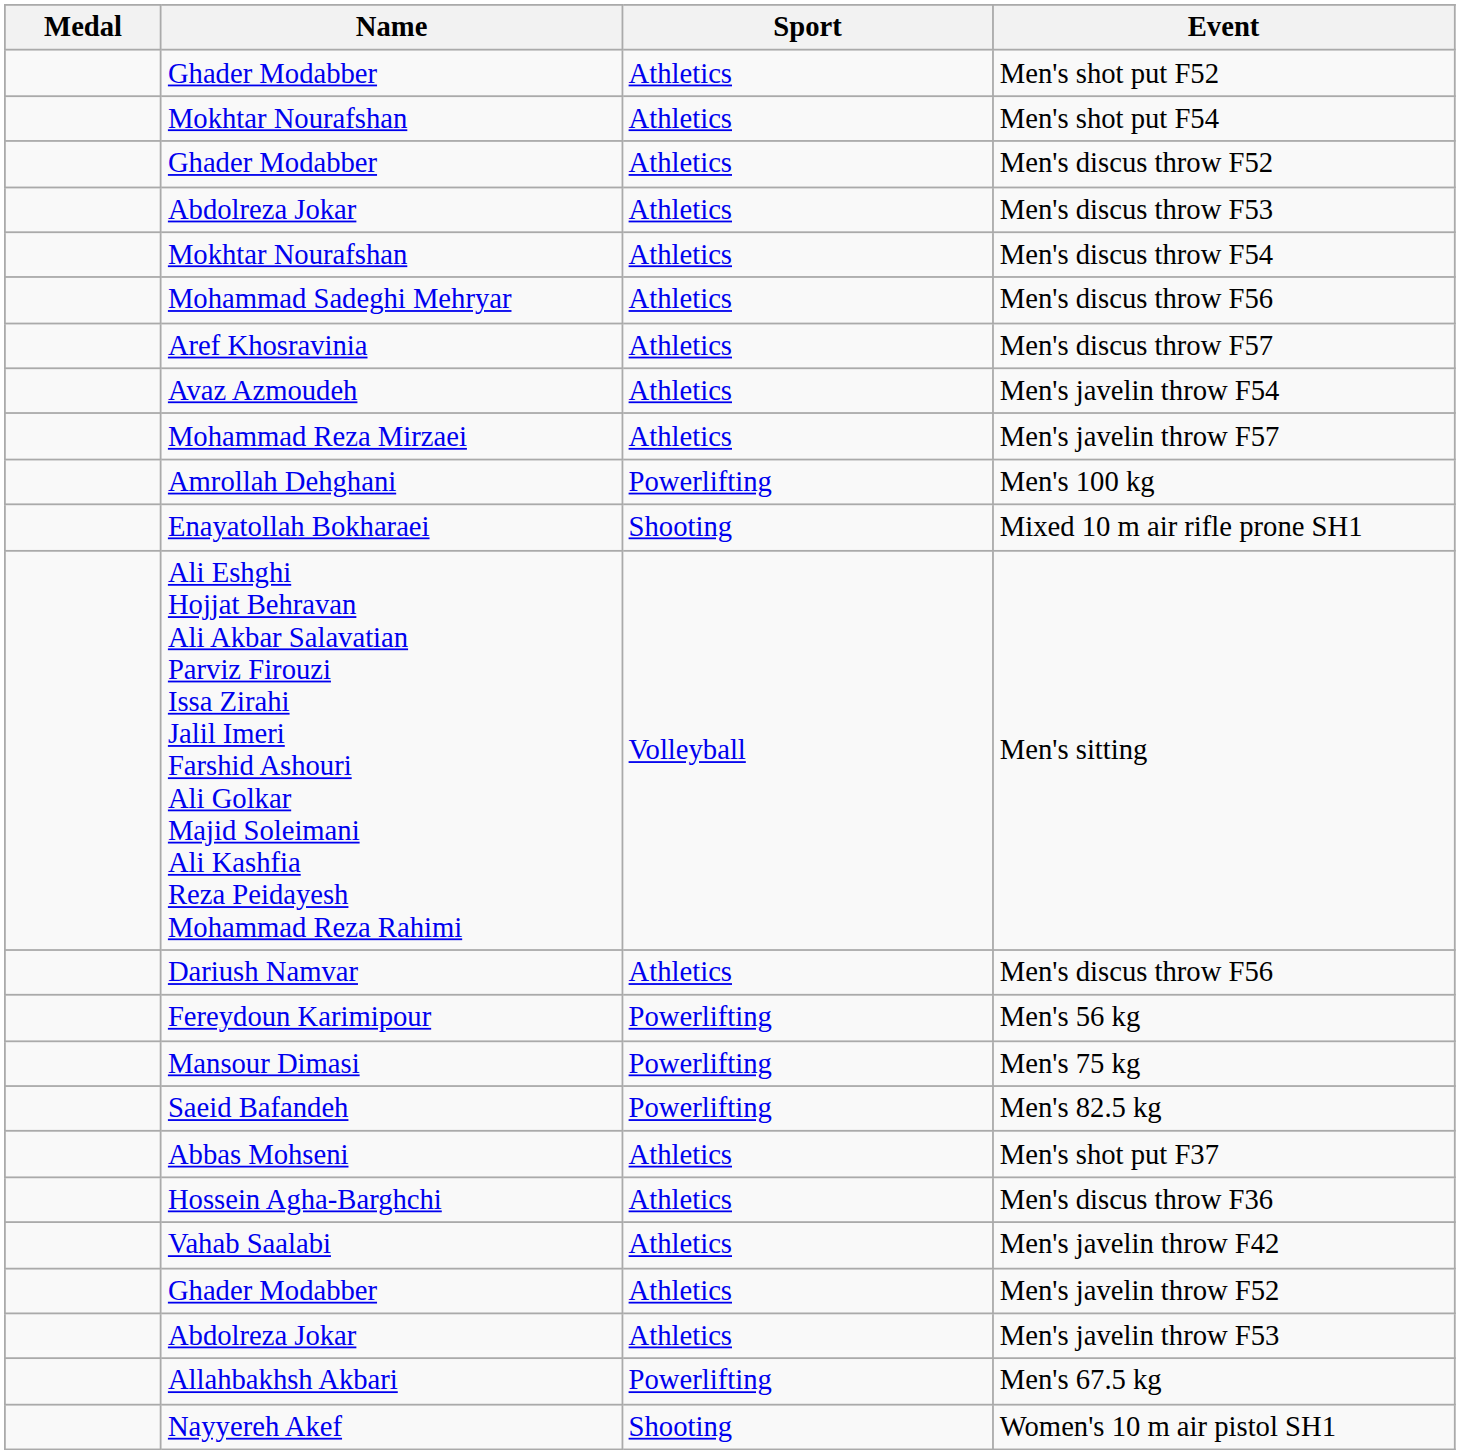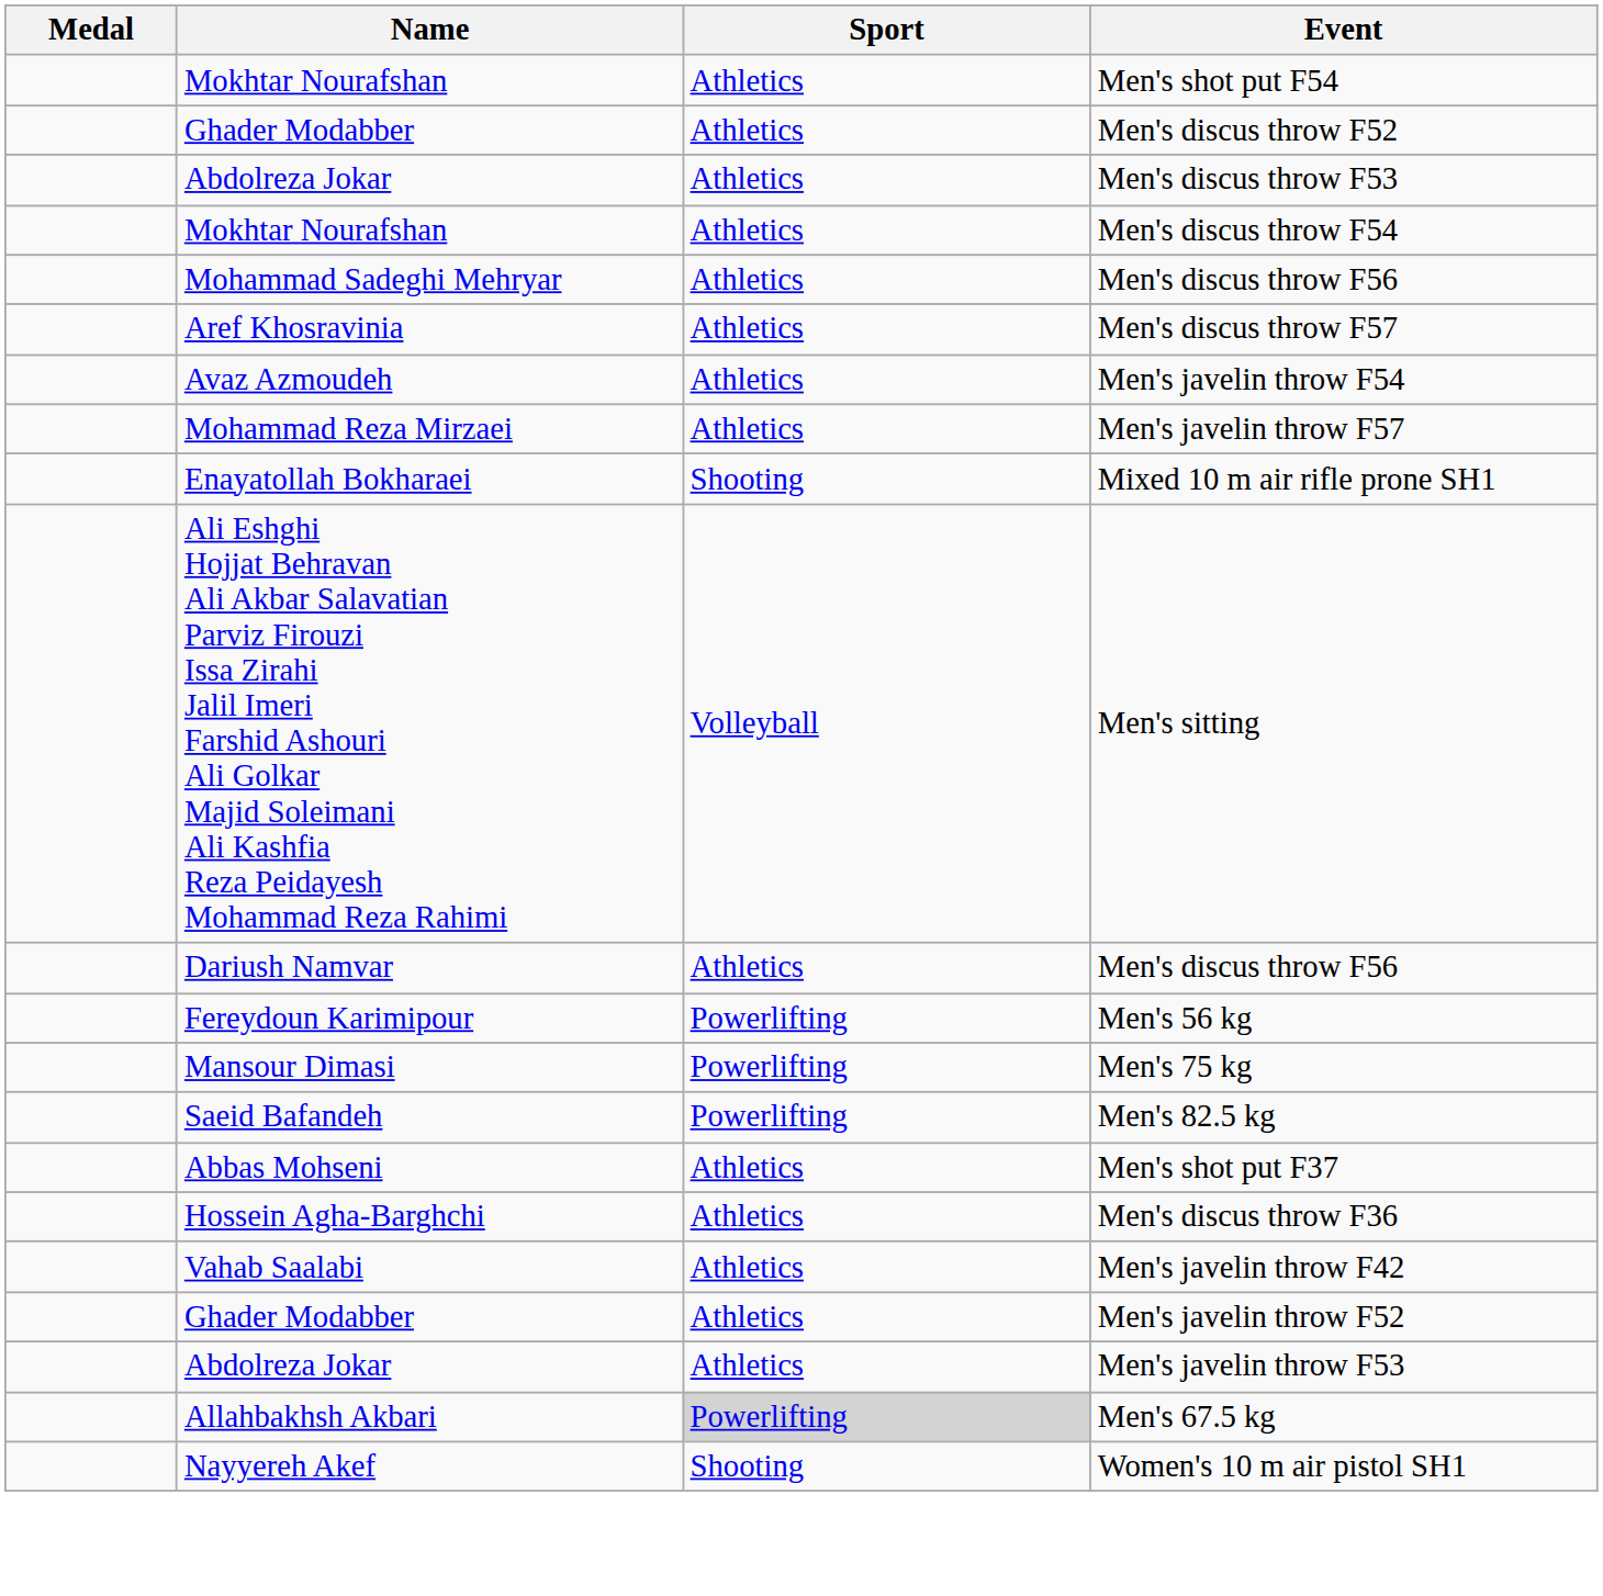- row: Ghader Modabber | Athletics | Men's shot put F52
- row: Amrollah Dehghani | Powerlifting | Men's 100 kg
Men's 67.5 kg | Sport: no background -> lightgrey background
